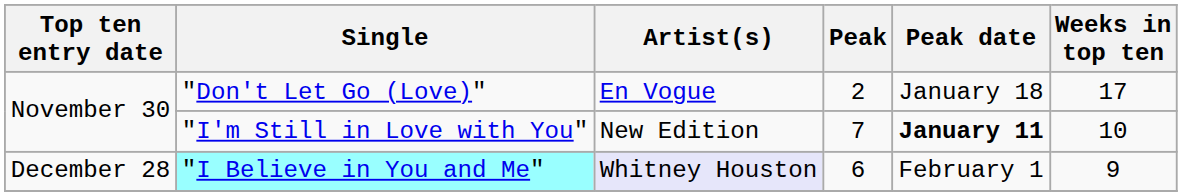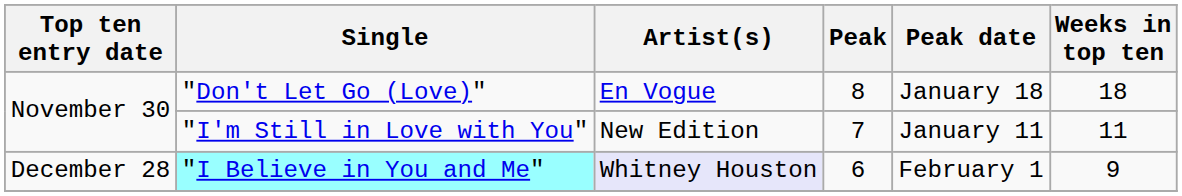"Don't Let Go (Love)" | Peak: 2 -> 8
"Don't Let Go (Love)" | Weeks in top ten: 17 -> 18
"I'm Still in Love with You" | Peak date: bold -> normal
"I'm Still in Love with You" | Weeks in top ten: 10 -> 11
